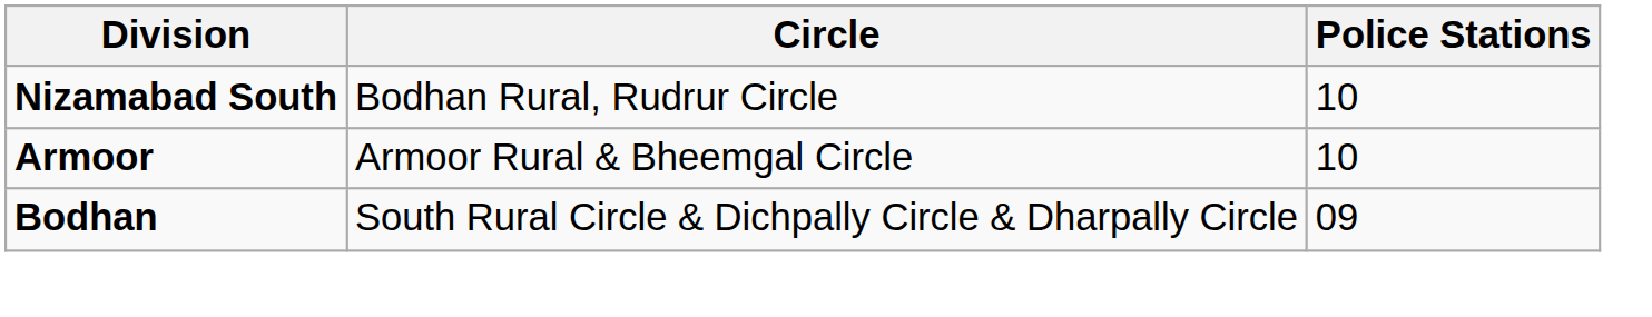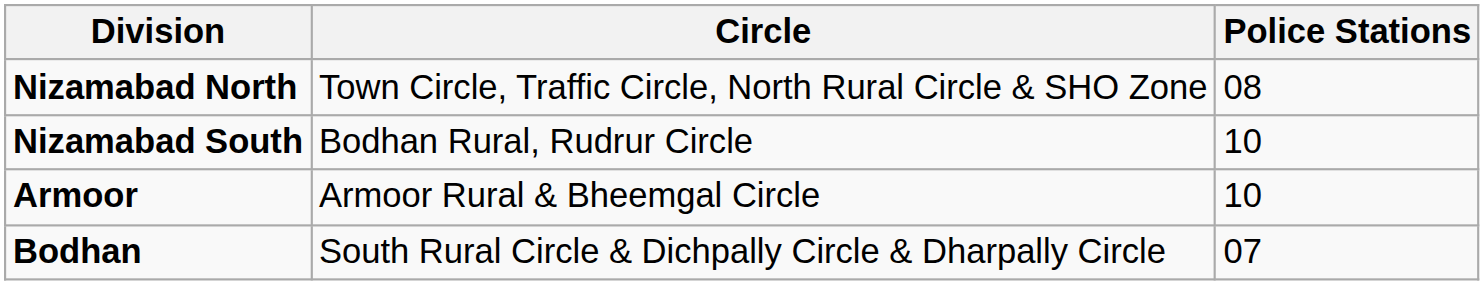+ row: Nizamabad North | Town Circle, Traffic Circle, North Rural Circle & SHO Zone | 08
Bodhan | Police Stations: 09 -> 07
